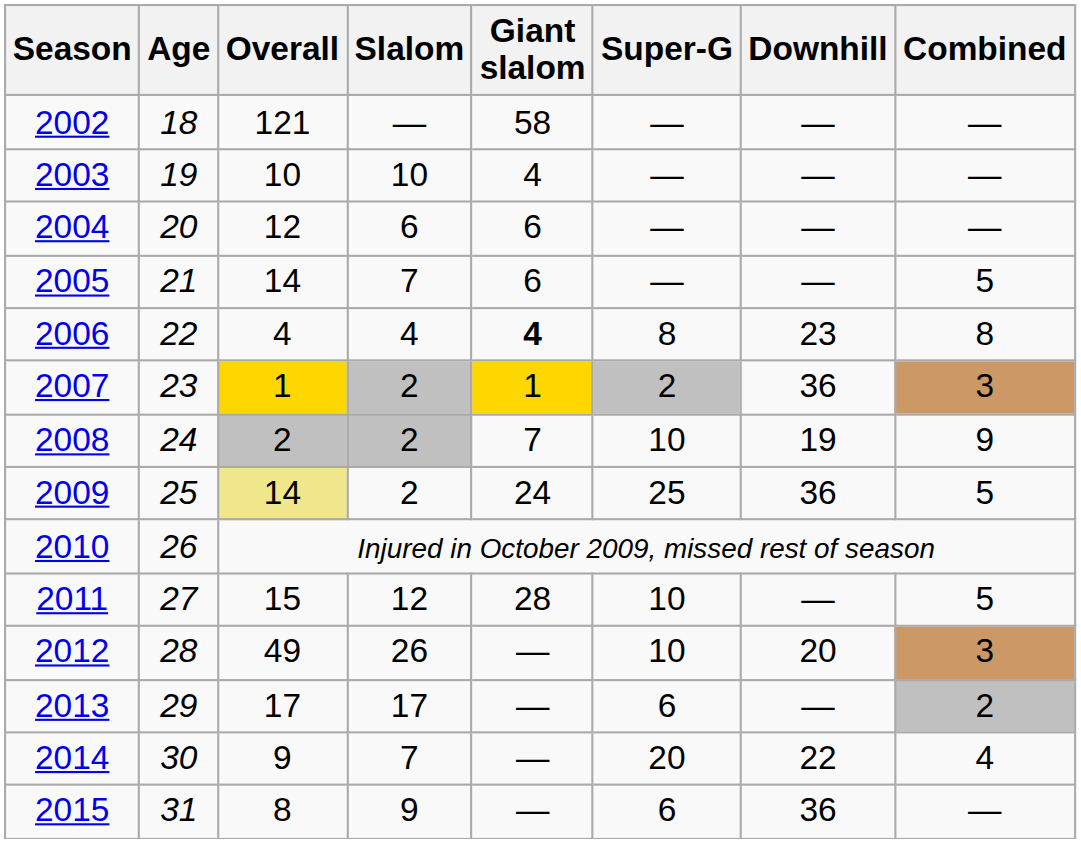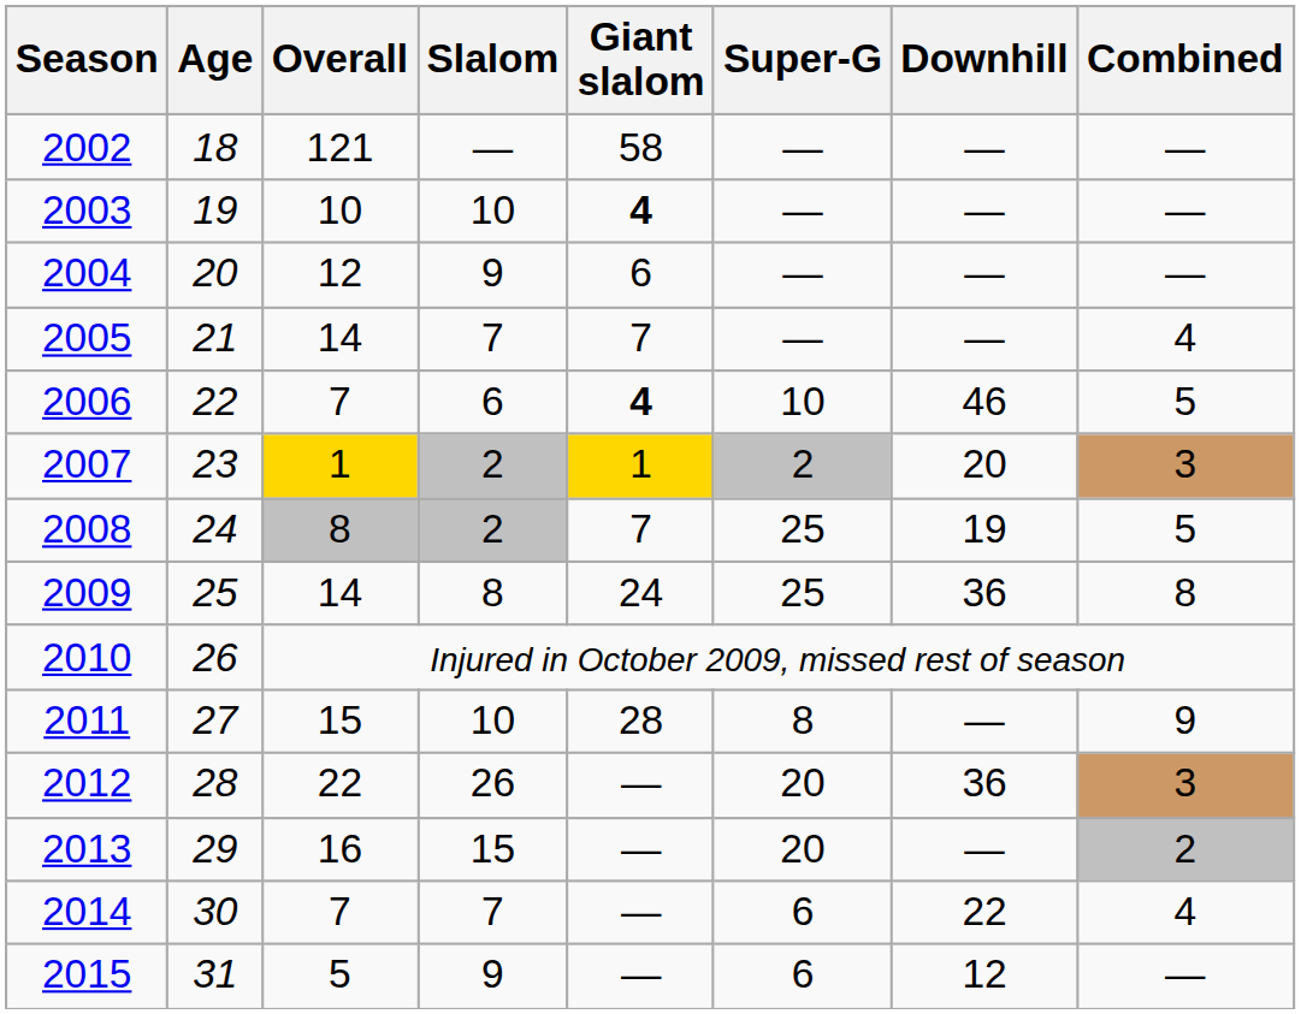2003 | Giant slalom: normal -> bold
2004 | Slalom: 6 -> 9
2005 | Giant slalom: 6 -> 7
2005 | Combined: 5 -> 4
2006 | Overall: 4 -> 7
2006 | Slalom: 4 -> 6
2006 | Super-G: 8 -> 10
2006 | Downhill: 23 -> 46
2006 | Combined: 8 -> 5
2007 | Downhill: 36 -> 20
2008 | Overall: 2 -> 8
2008 | Super-G: 10 -> 25
2008 | Combined: 9 -> 5
2009 | Overall: khaki background -> no background
2009 | Slalom: 2 -> 8
2009 | Combined: 5 -> 8
2011 | Slalom: 12 -> 10
2011 | Super-G: 10 -> 8
2011 | Combined: 5 -> 9
2012 | Overall: 49 -> 22
2012 | Super-G: 10 -> 20
2012 | Downhill: 20 -> 36
2013 | Overall: 17 -> 16
2013 | Slalom: 17 -> 15
2013 | Super-G: 6 -> 20
2014 | Overall: 9 -> 7
2014 | Super-G: 20 -> 6
2015 | Overall: 8 -> 5
2015 | Downhill: 36 -> 12
